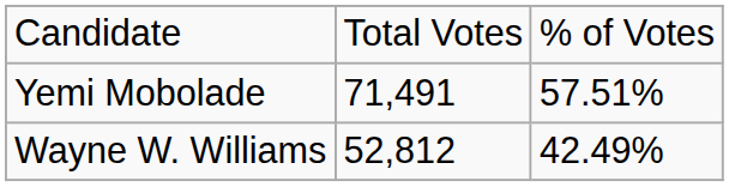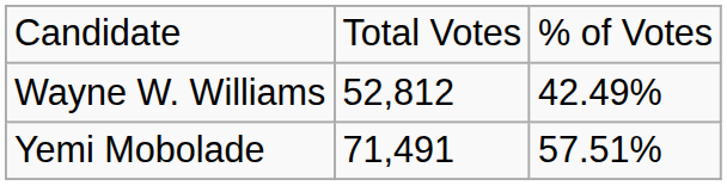rows swapped: Yemi Mobolade <-> Wayne W. Williams
